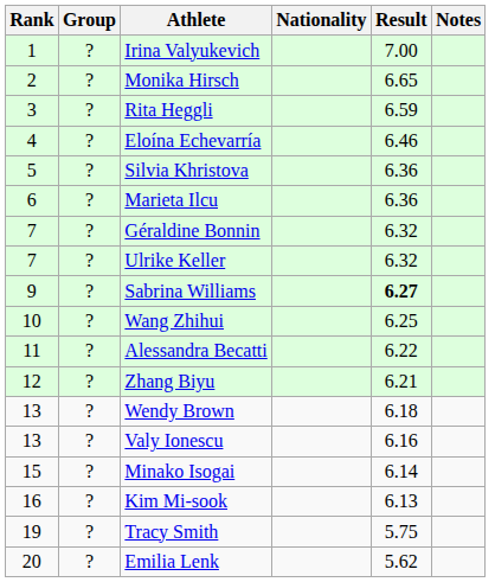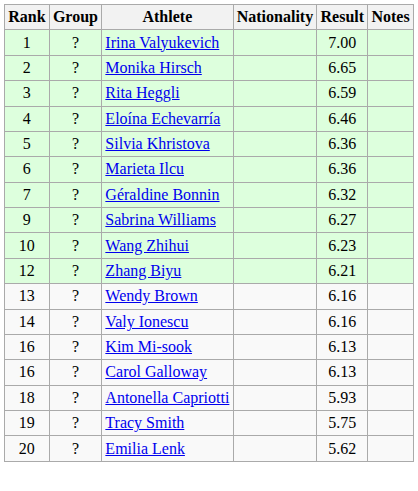- row: 7 | ? | Ulrike Keller | 6.32
Sabrina Williams | Result: bold -> normal
Wang Zhihui | Result: 6.25 -> 6.23
- row: 11 | ? | Alessandra Becatti | 6.22
Wendy Brown | Result: 6.18 -> 6.16
Valy Ionescu | Rank: 13 -> 14
- row: 15 | ? | Minako Isogai | 6.14
+ row: 16 | ? | Carol Galloway | 6.13
+ row: 18 | ? | Antonella Capriotti | 5.93
